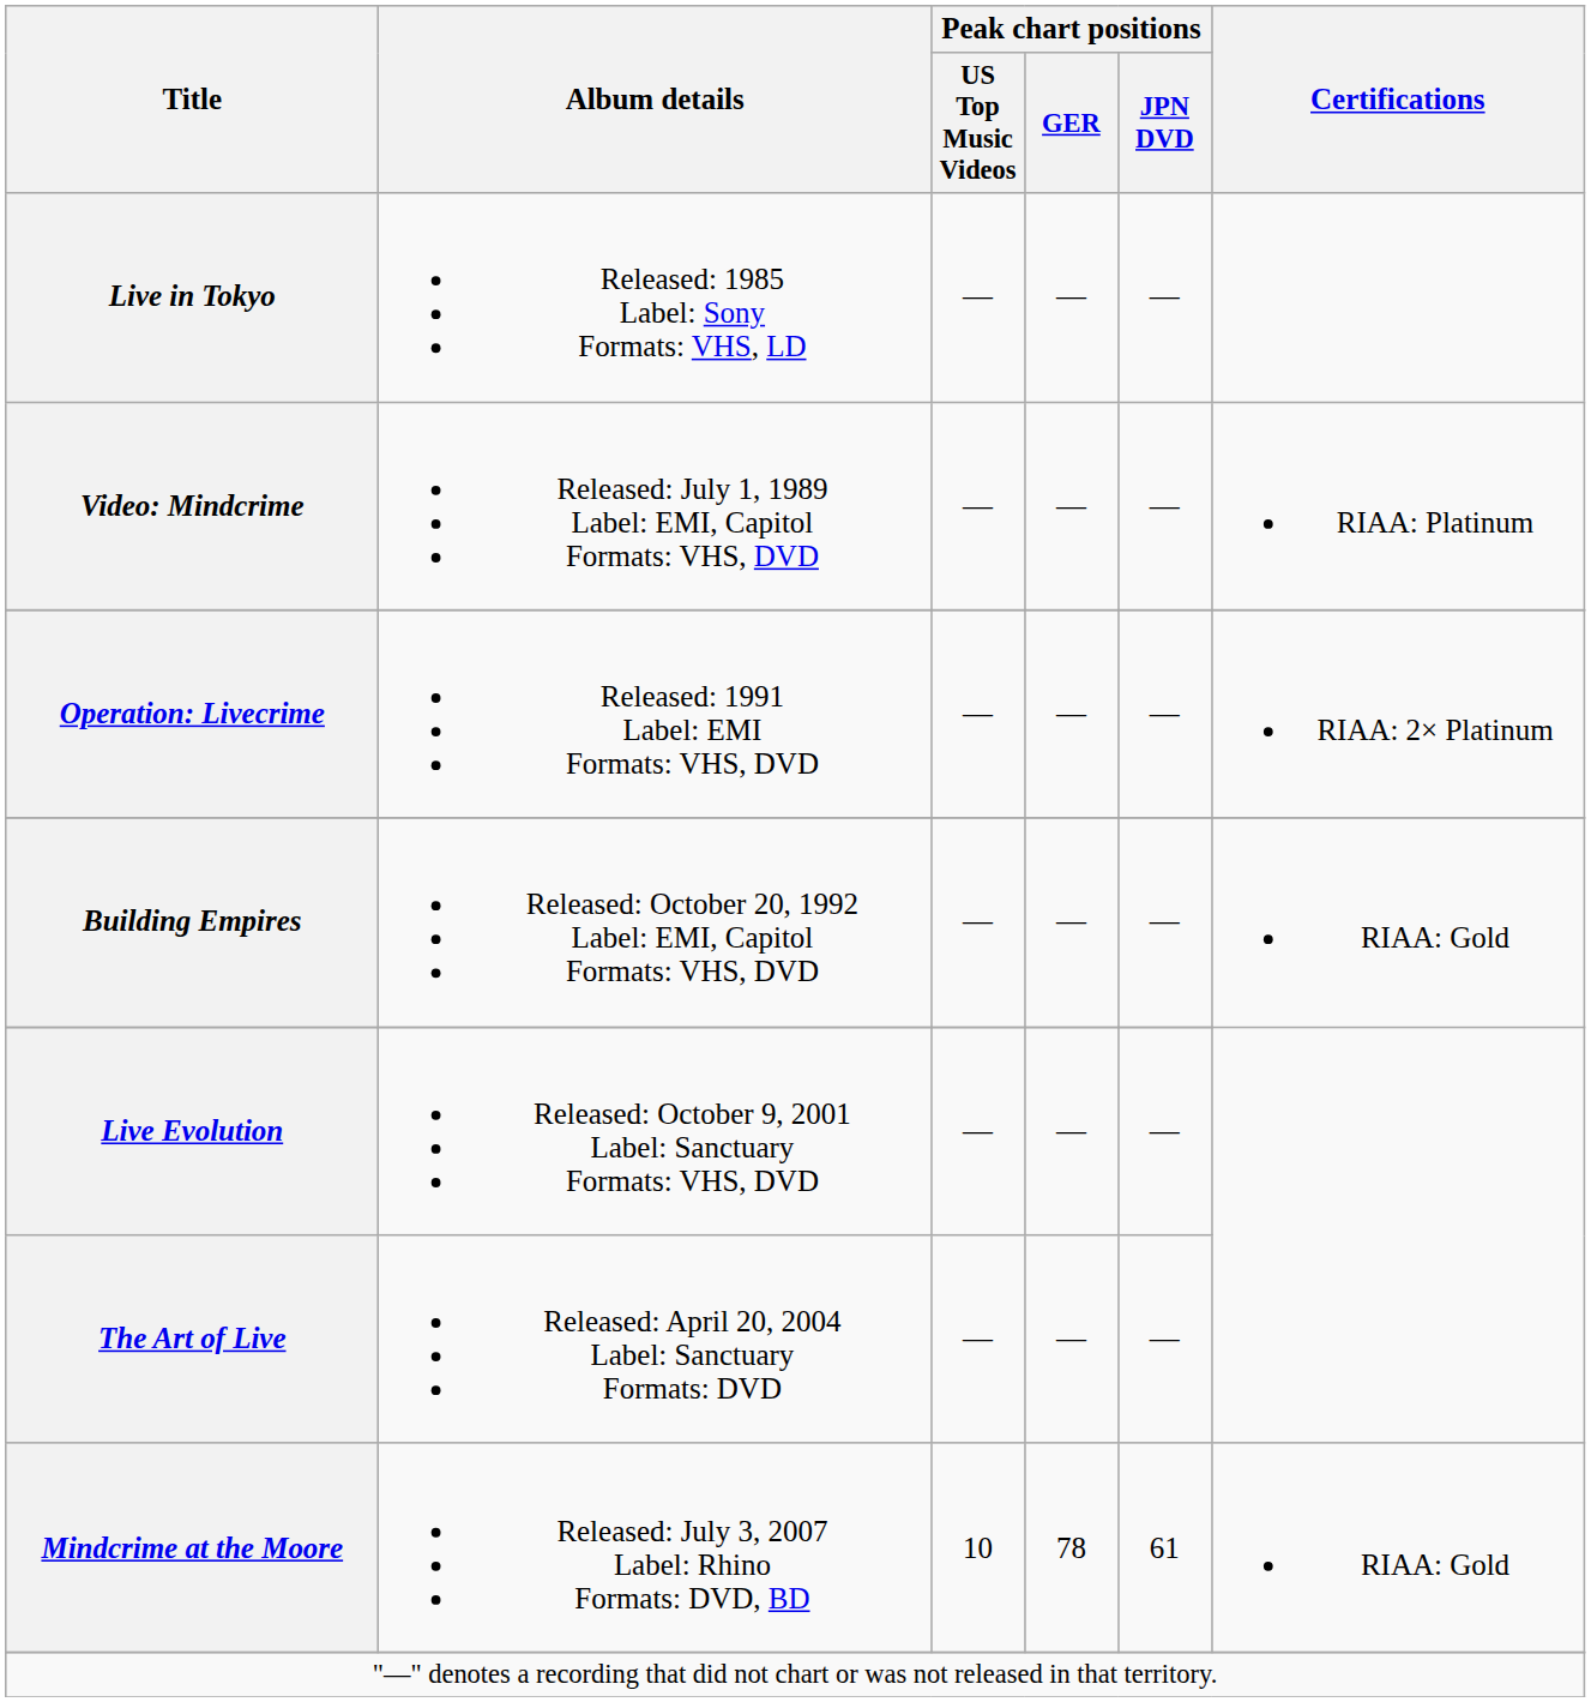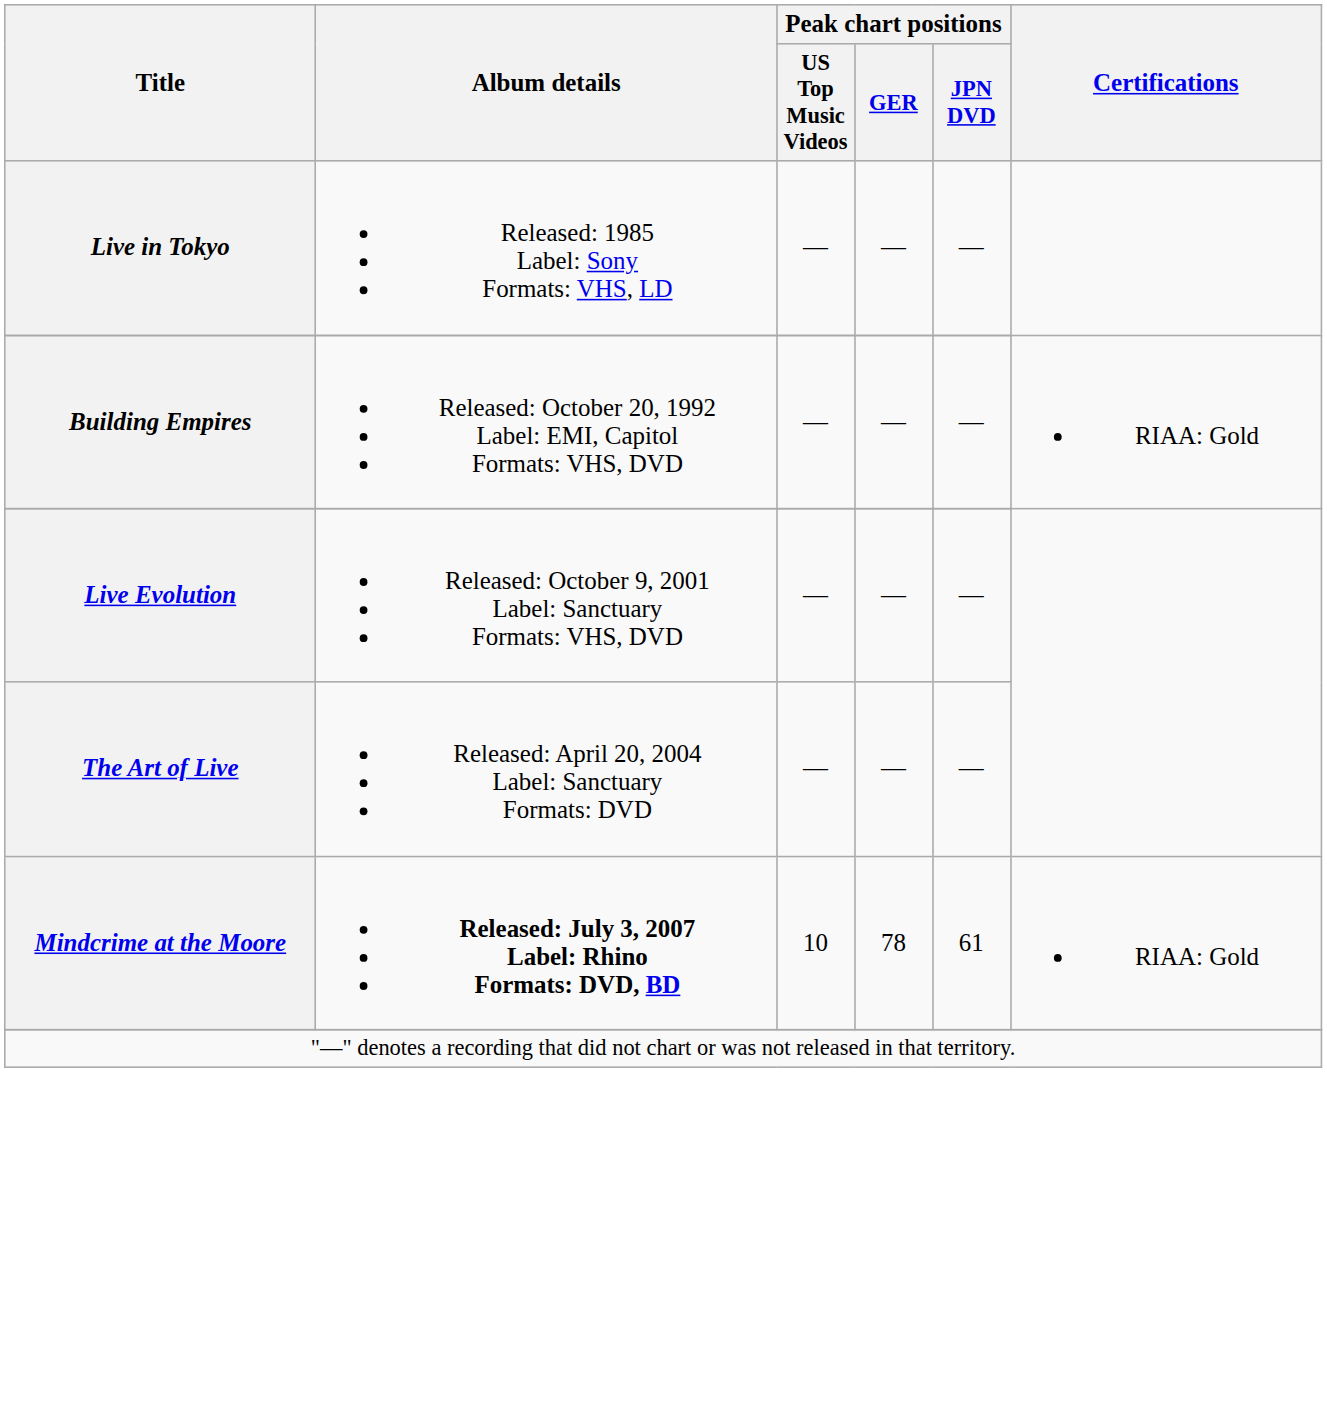- row: Video: Mindcrime | Released: July 1, 1989 Label: EMI, Capitol Formats: VHS, DVD | — | — | — | RIAA: Platinum
- row: Operation: Livecrime | Released: 1991 Label: EMI Formats: VHS, DVD | — | — | — | RIAA: 2× Platinum
Mindcrime at the Moore | Album details: normal -> bold
